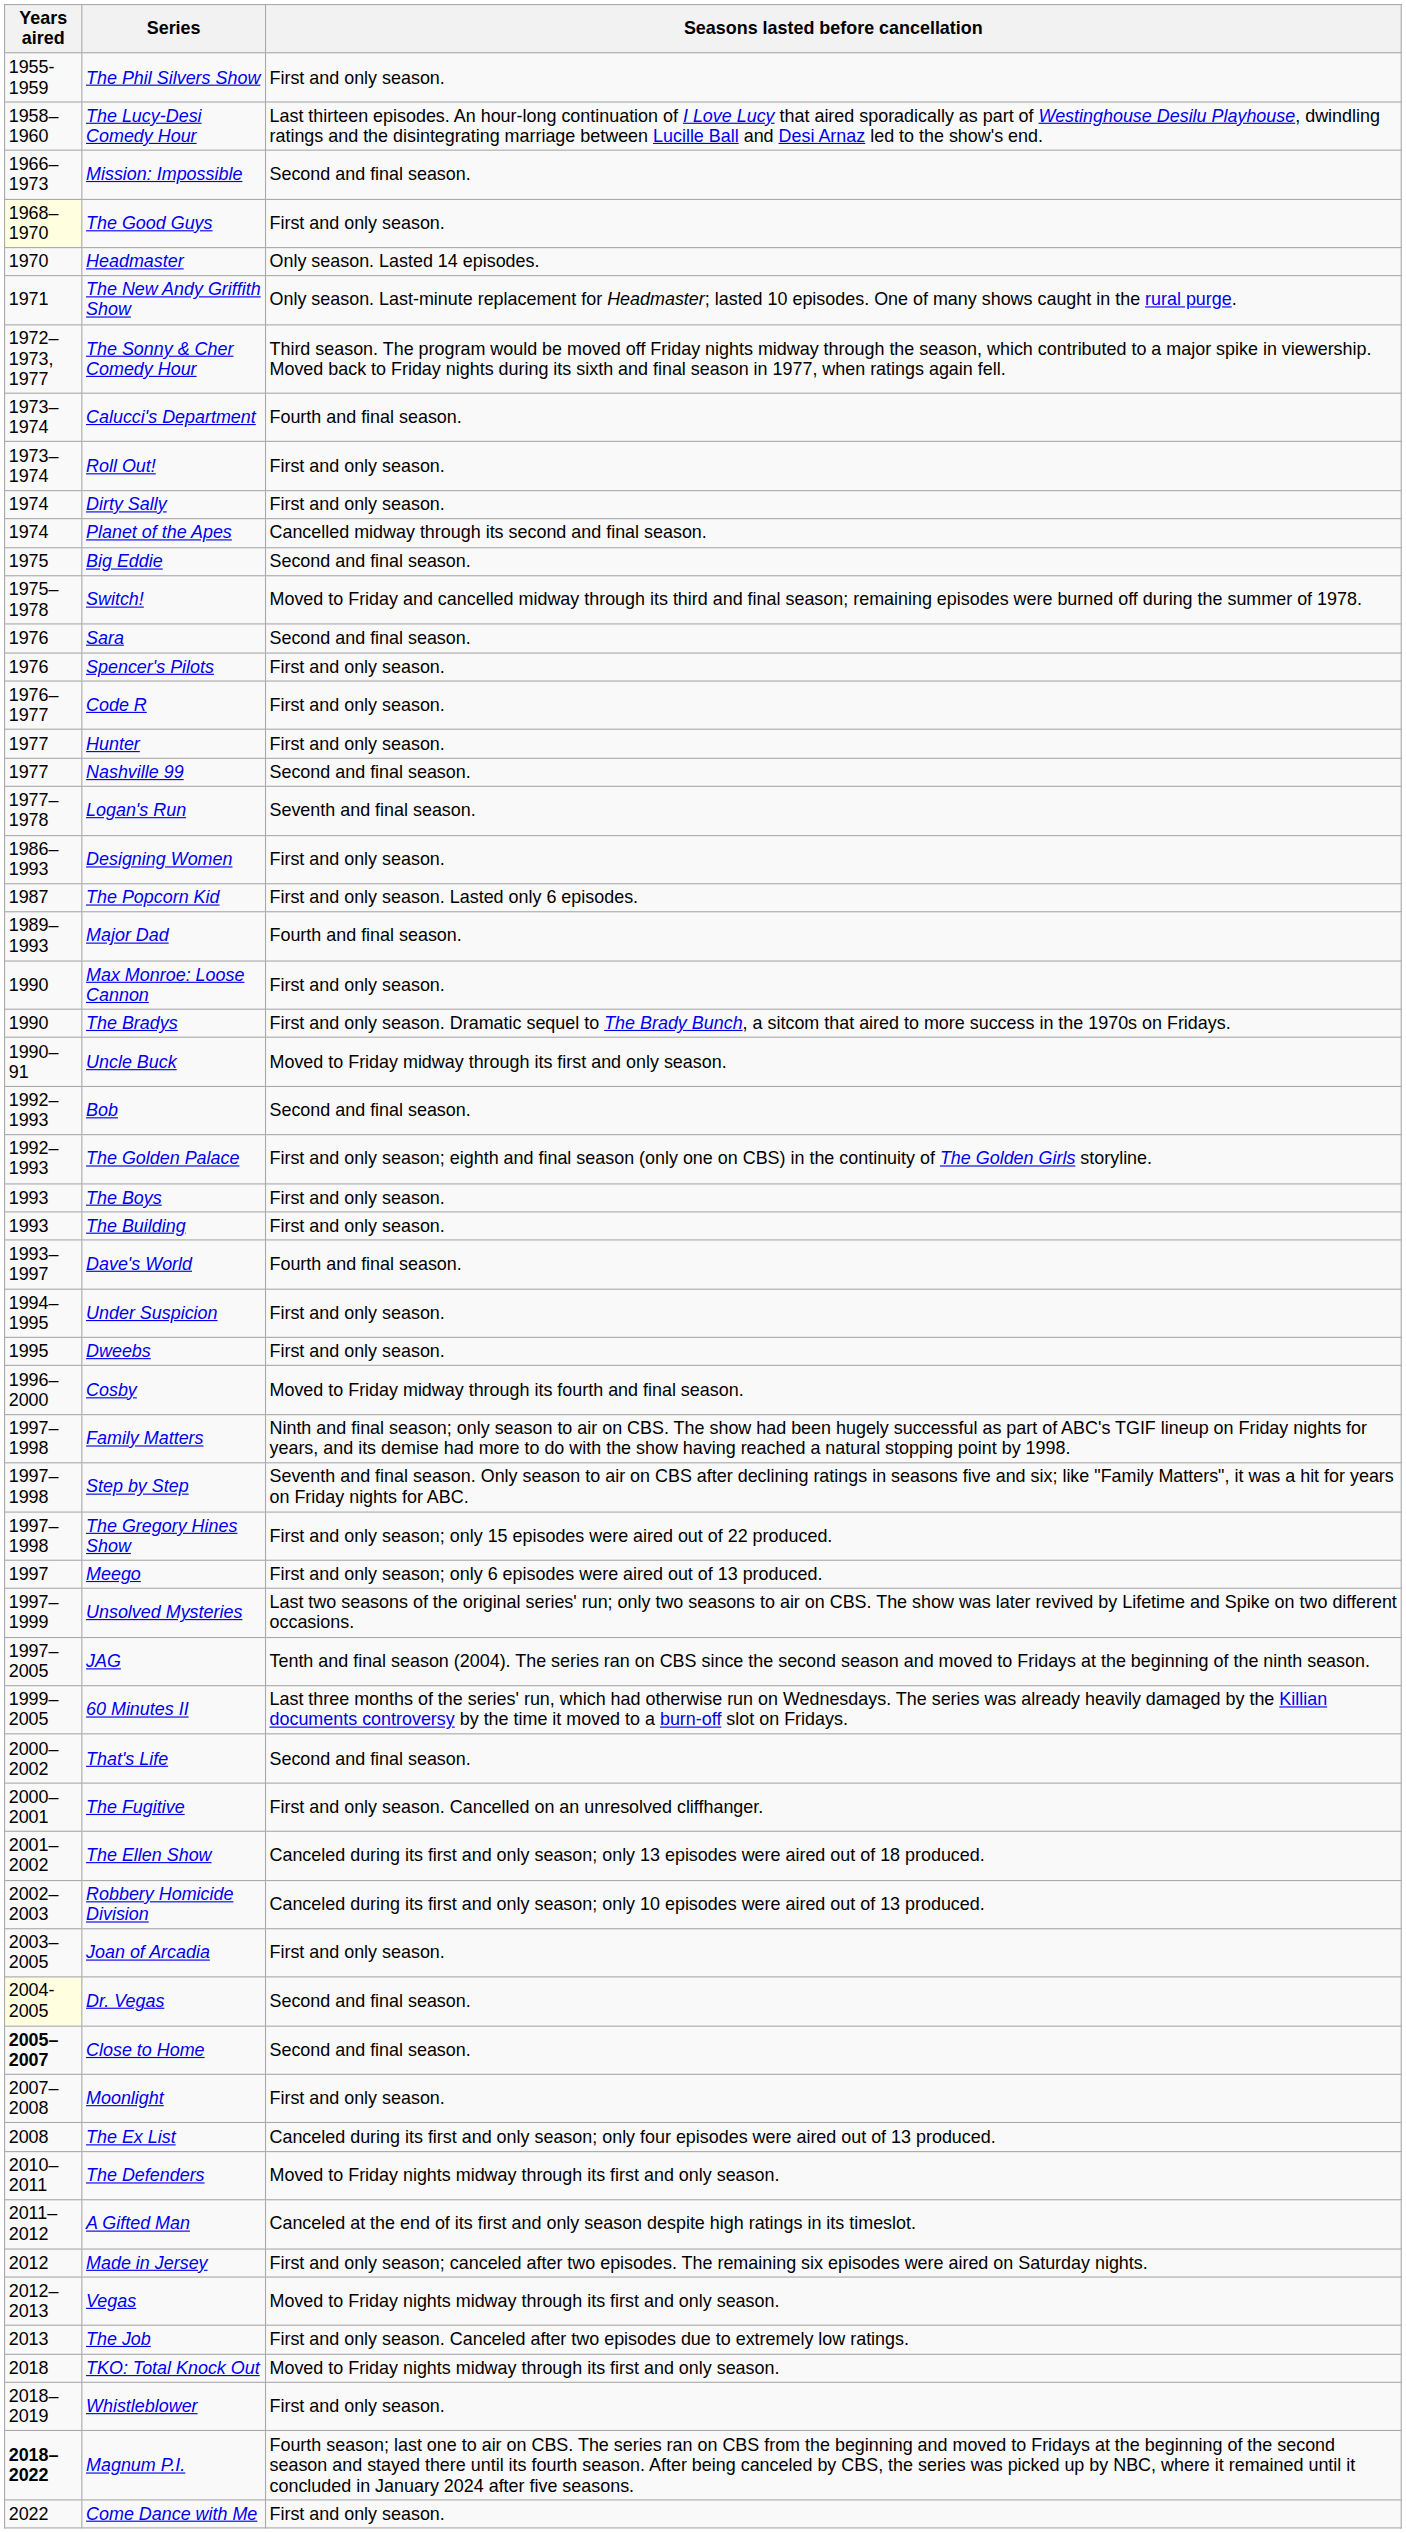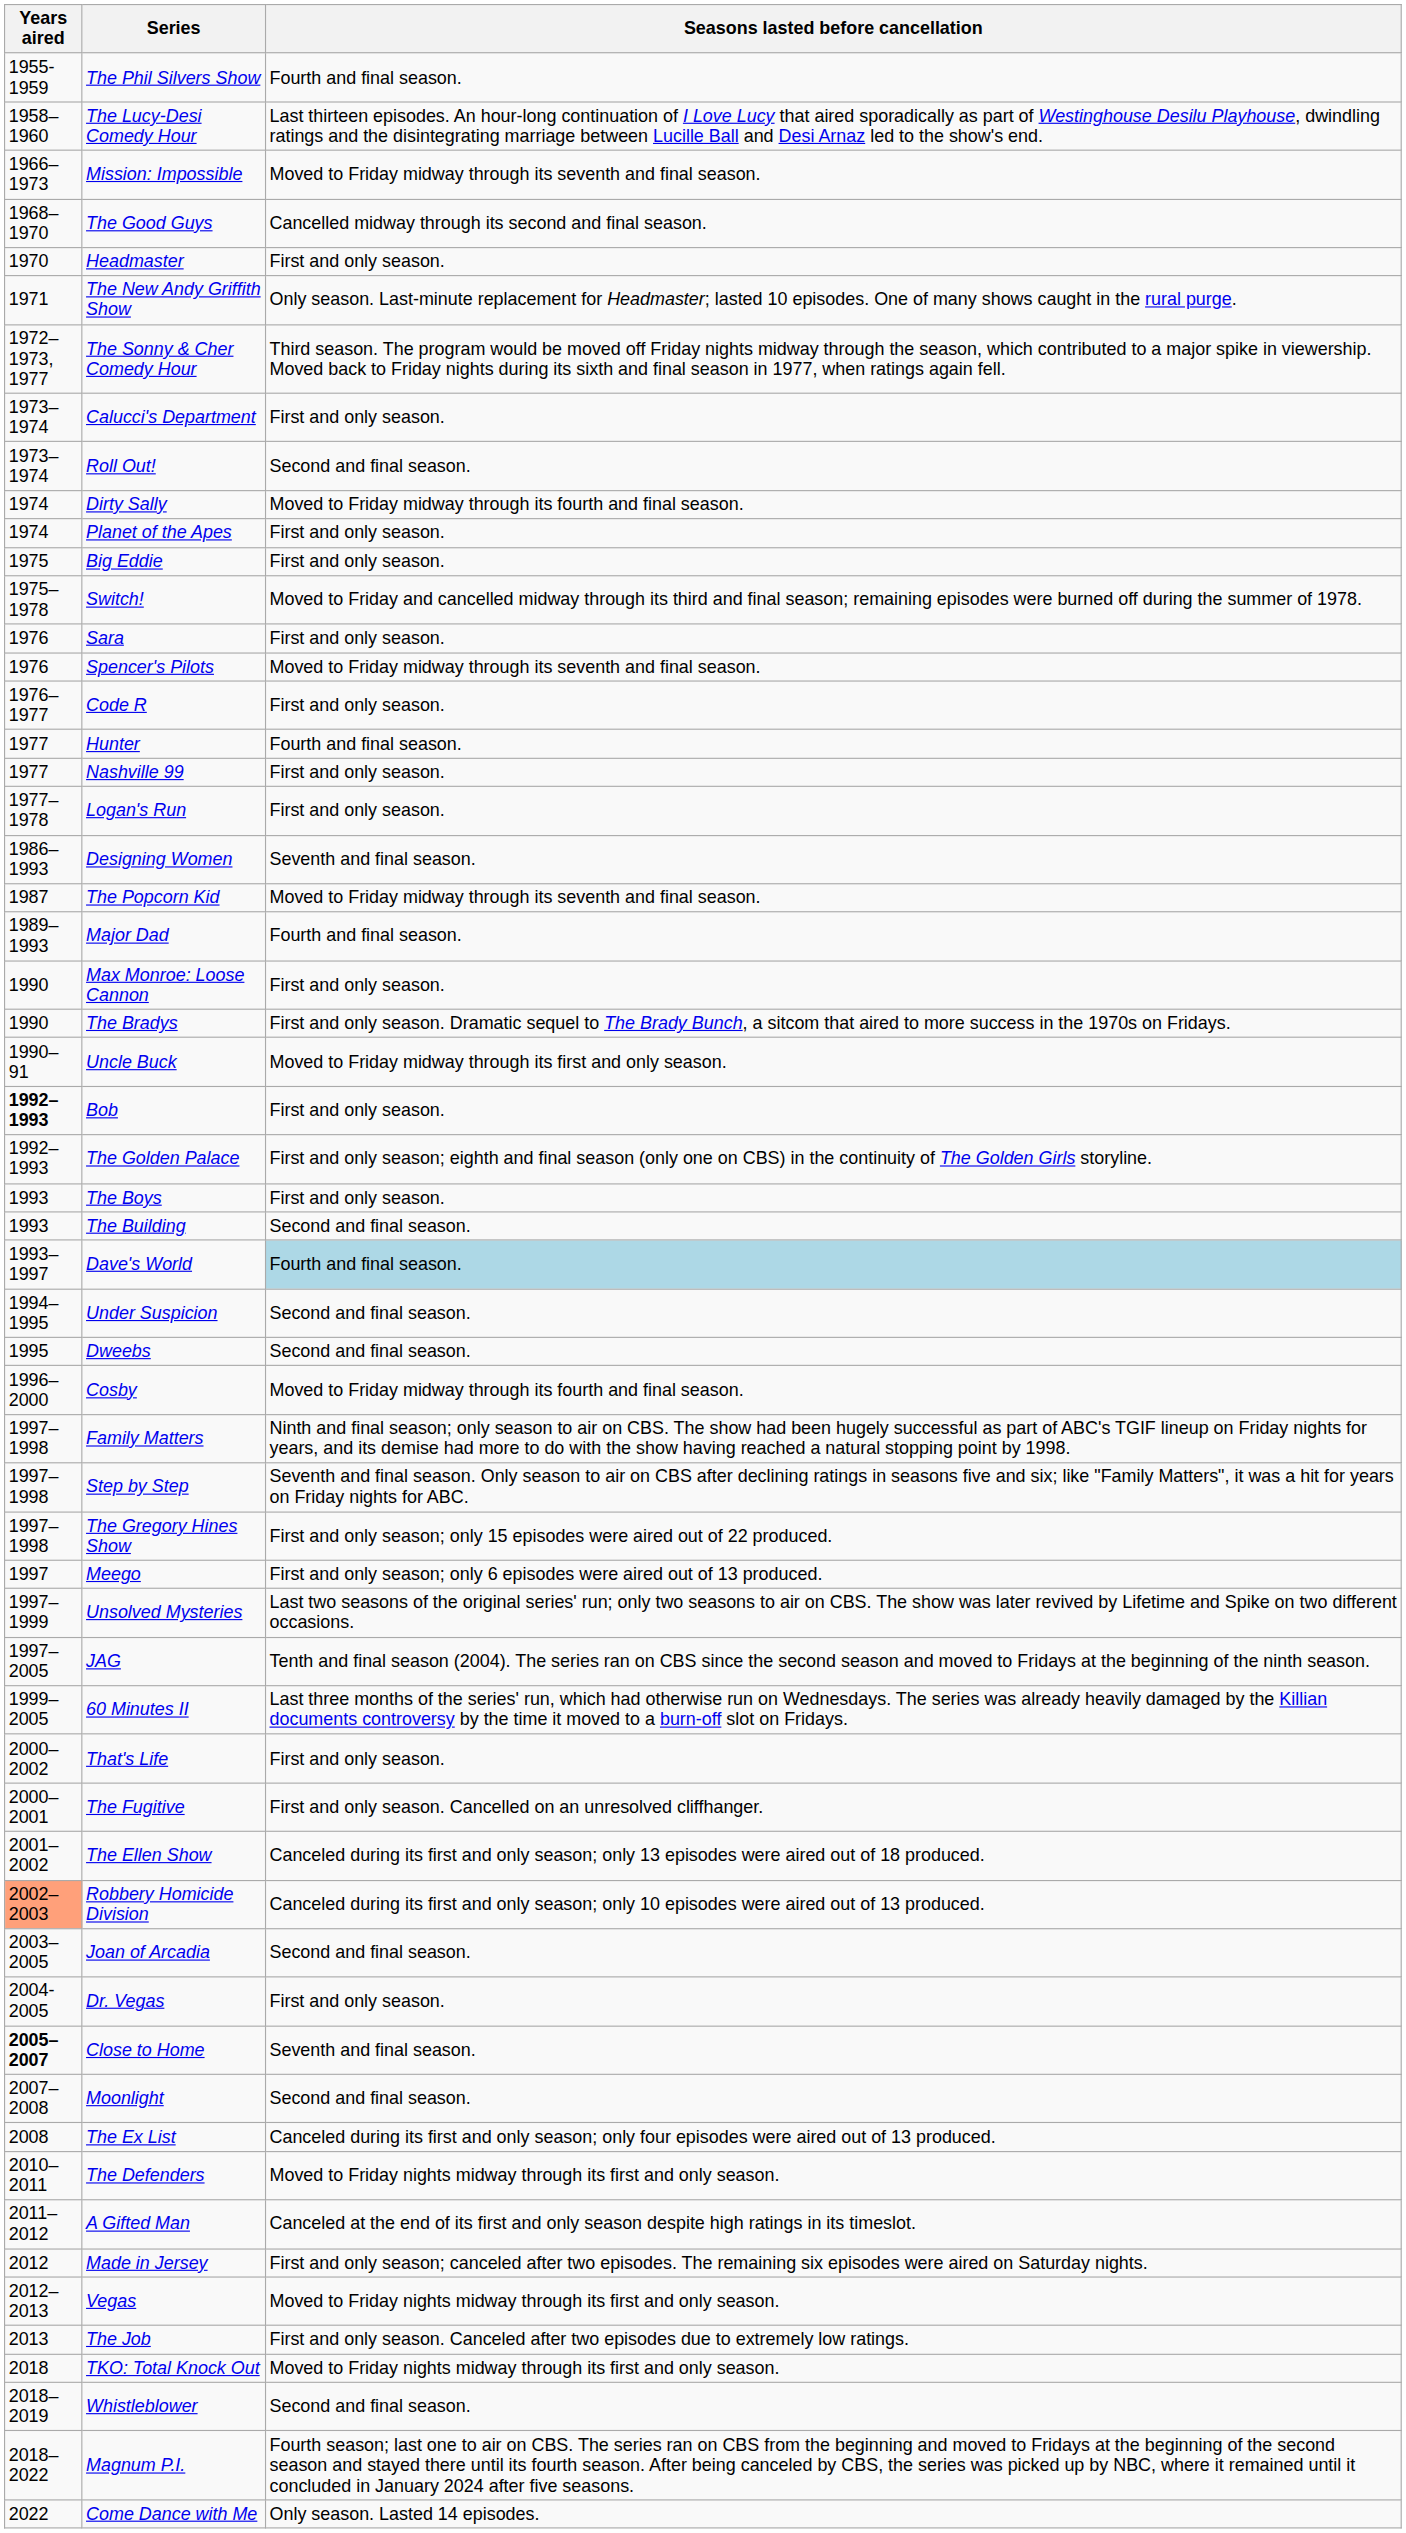The Phil Silvers Show | Seasons lasted before cancellation: First and only season. -> Fourth and final season.
Mission: Impossible | Seasons lasted before cancellation: Second and final season. -> Moved to Friday midway through its seventh and final season.
The Good Guys | Years aired: lightyellow background -> no background
The Good Guys | Seasons lasted before cancellation: First and only season. -> Cancelled midway through its second and final season.
Headmaster | Seasons lasted before cancellation: Only season. Lasted 14 episodes. -> First and only season.
Calucci's Department | Seasons lasted before cancellation: Fourth and final season. -> First and only season.
Roll Out! | Seasons lasted before cancellation: First and only season. -> Second and final season.
Dirty Sally | Seasons lasted before cancellation: First and only season. -> Moved to Friday midway through its fourth and final season.
Planet of the Apes | Seasons lasted before cancellation: Cancelled midway through its second and final season. -> First and only season.
Big Eddie | Seasons lasted before cancellation: Second and final season. -> First and only season.
Sara | Seasons lasted before cancellation: Second and final season. -> First and only season.
Spencer's Pilots | Seasons lasted before cancellation: First and only season. -> Moved to Friday midway through its seventh and final season.
Hunter | Seasons lasted before cancellation: First and only season. -> Fourth and final season.
Nashville 99 | Seasons lasted before cancellation: Second and final season. -> First and only season.
Logan's Run | Seasons lasted before cancellation: Seventh and final season. -> First and only season.
Designing Women | Seasons lasted before cancellation: First and only season. -> Seventh and final season.
The Popcorn Kid | Seasons lasted before cancellation: First and only season. Lasted only 6 episodes. -> Moved to Friday midway through its seventh and final season.
Bob | Years aired: normal -> bold
Bob | Seasons lasted before cancellation: Second and final season. -> First and only season.
The Building | Seasons lasted before cancellation: First and only season. -> Second and final season.
Dave's World | Seasons lasted before cancellation: no background -> lightblue background
Under Suspicion | Seasons lasted before cancellation: First and only season. -> Second and final season.
Dweebs | Seasons lasted before cancellation: First and only season. -> Second and final season.
That's Life | Seasons lasted before cancellation: Second and final season. -> First and only season.
Robbery Homicide Division | Years aired: no background -> lightsalmon background
Joan of Arcadia | Seasons lasted before cancellation: First and only season. -> Second and final season.
Dr. Vegas | Years aired: lightyellow background -> no background
Dr. Vegas | Seasons lasted before cancellation: Second and final season. -> First and only season.
Close to Home | Seasons lasted before cancellation: Second and final season. -> Seventh and final season.
Moonlight | Seasons lasted before cancellation: First and only season. -> Second and final season.
Whistleblower | Seasons lasted before cancellation: First and only season. -> Second and final season.
Magnum P.I. | Years aired: bold -> normal
Come Dance with Me | Seasons lasted before cancellation: First and only season. -> Only season. Lasted 14 episodes.
